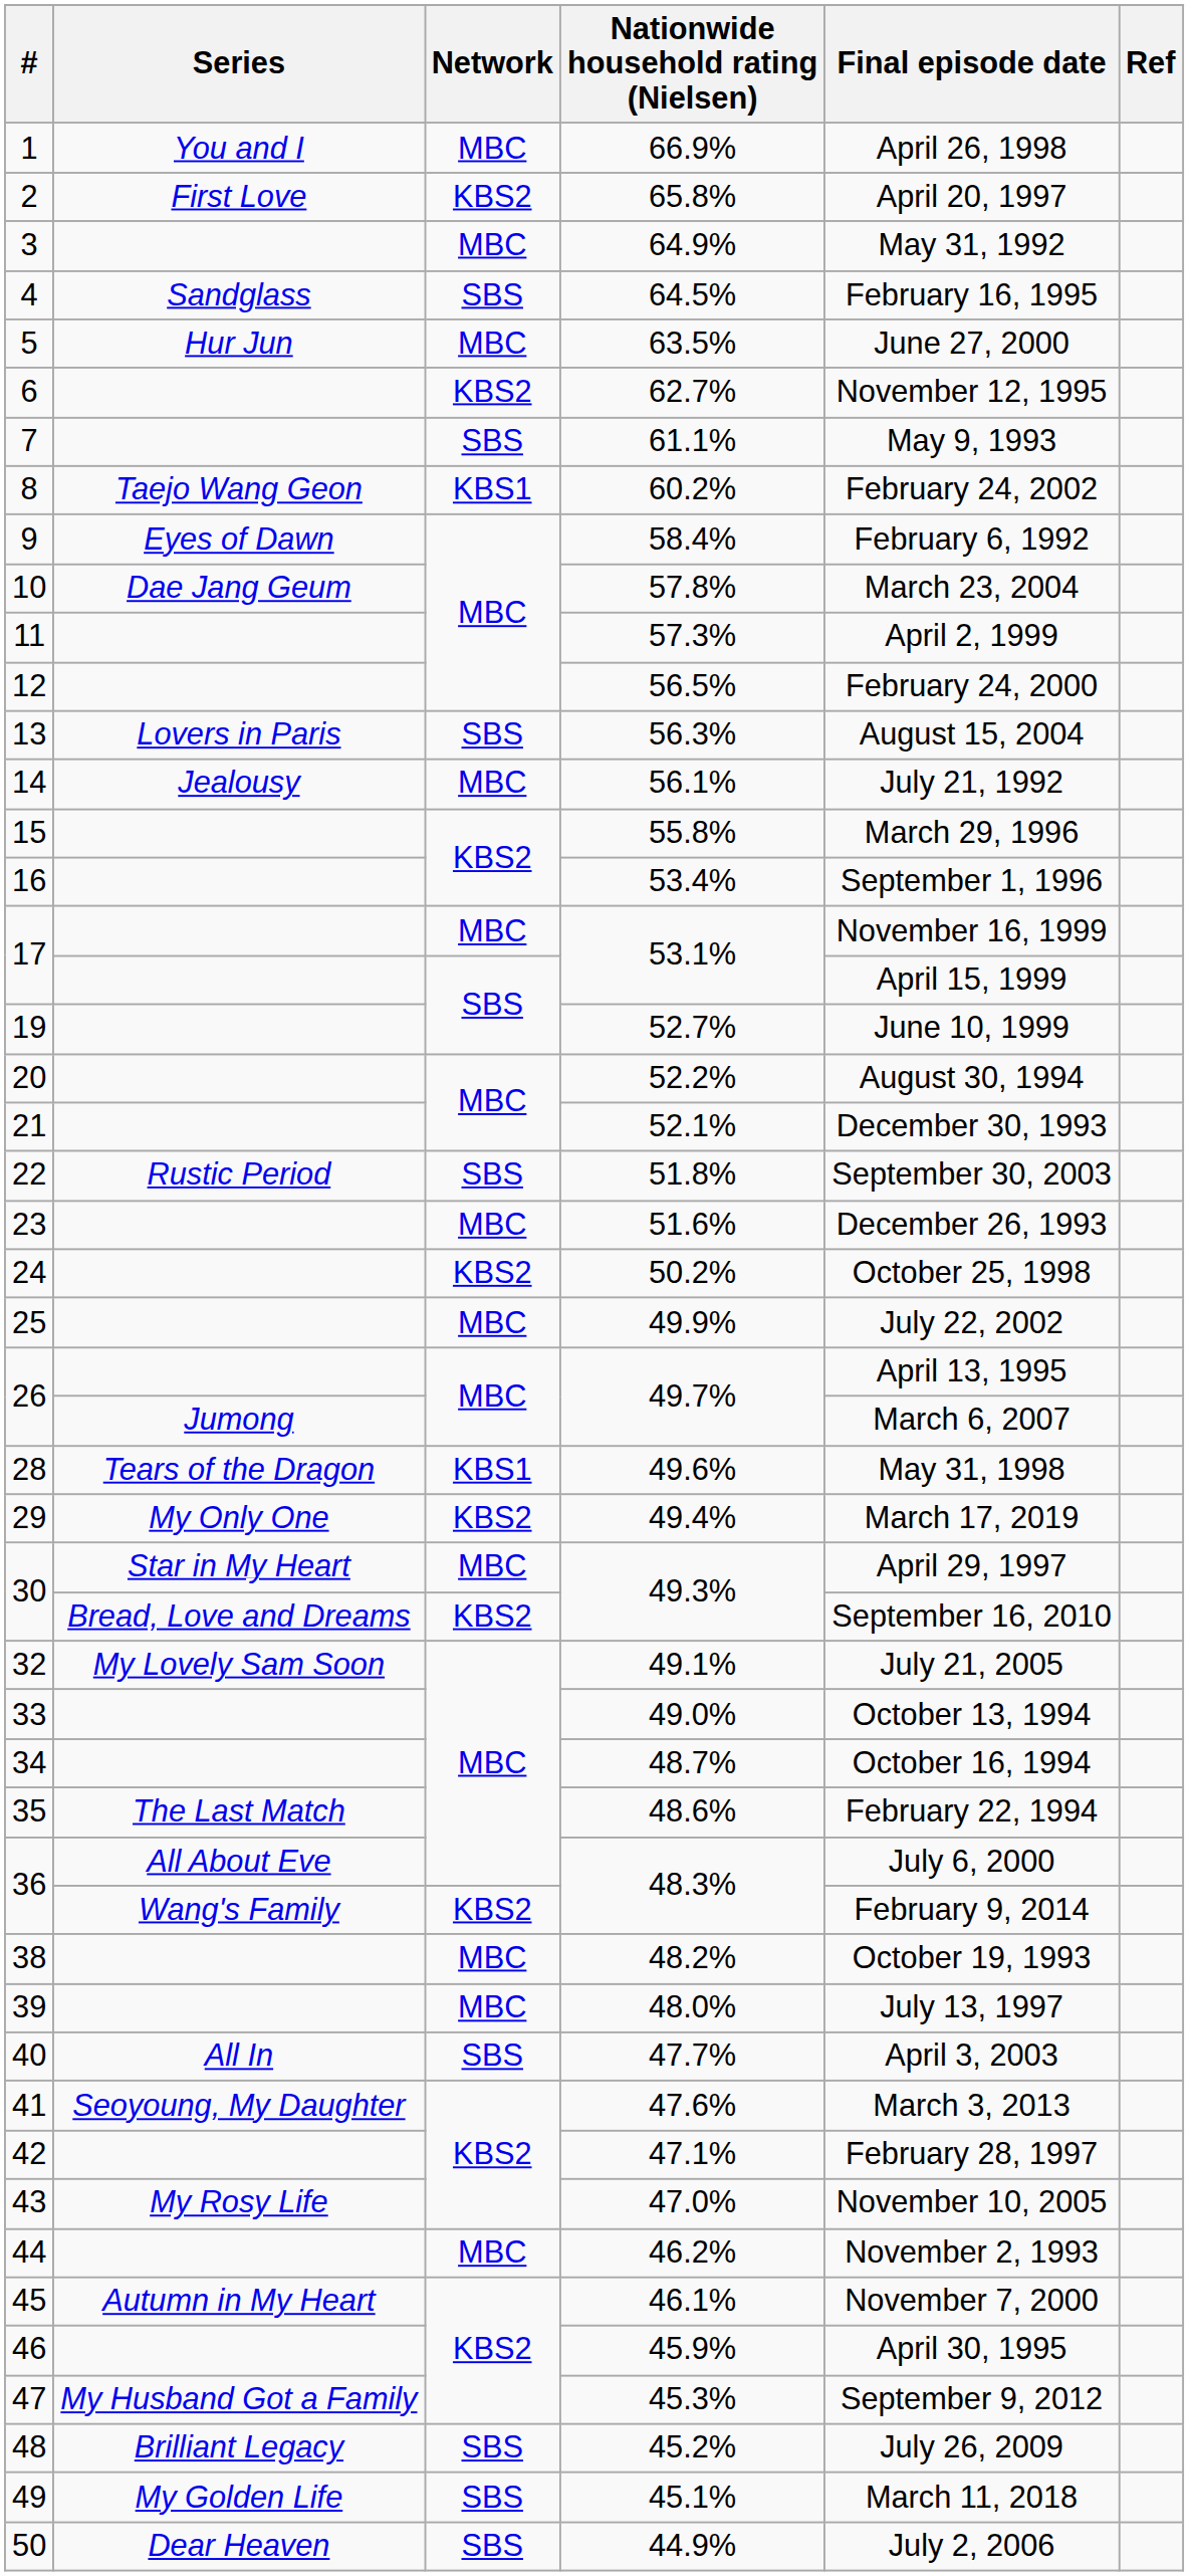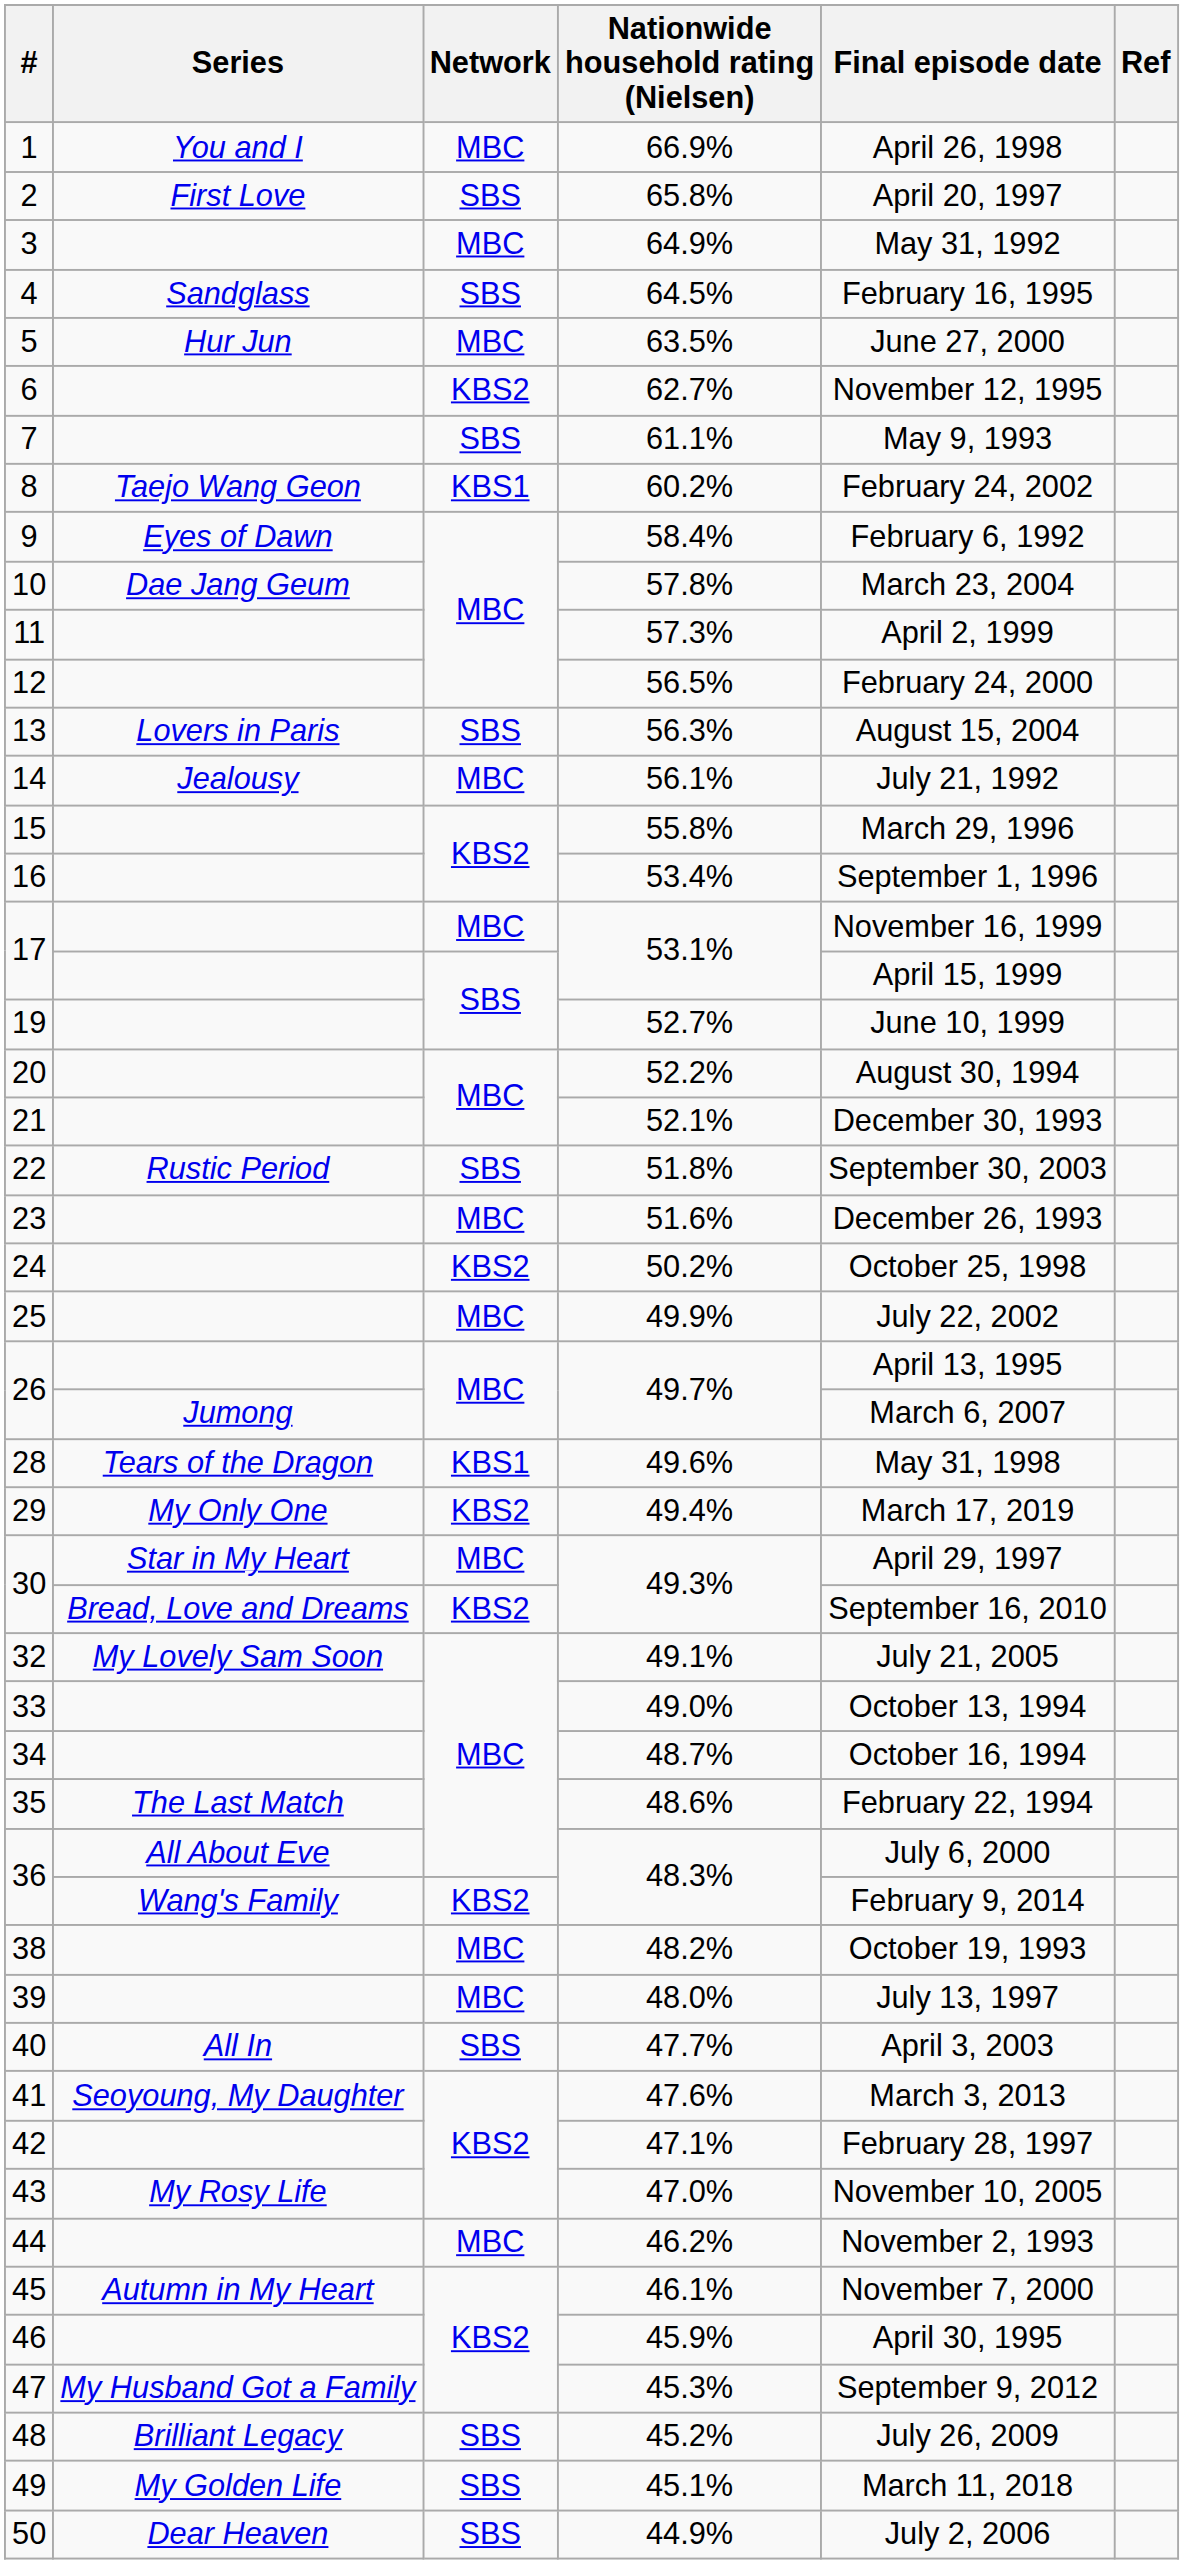2 | Network: KBS2 -> SBS
